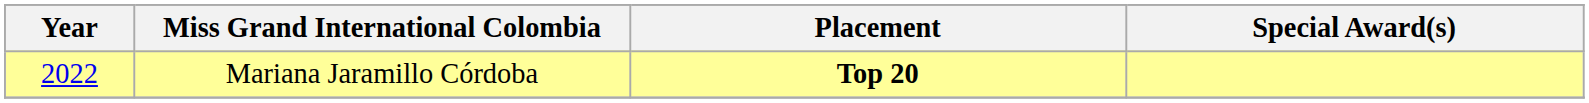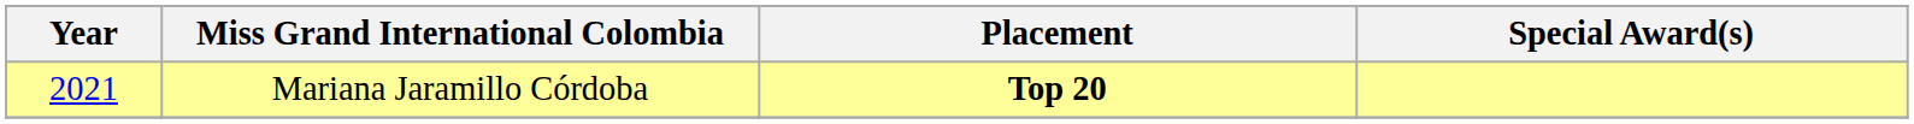Mariana Jaramillo Córdoba | Year: 2022 -> 2021
